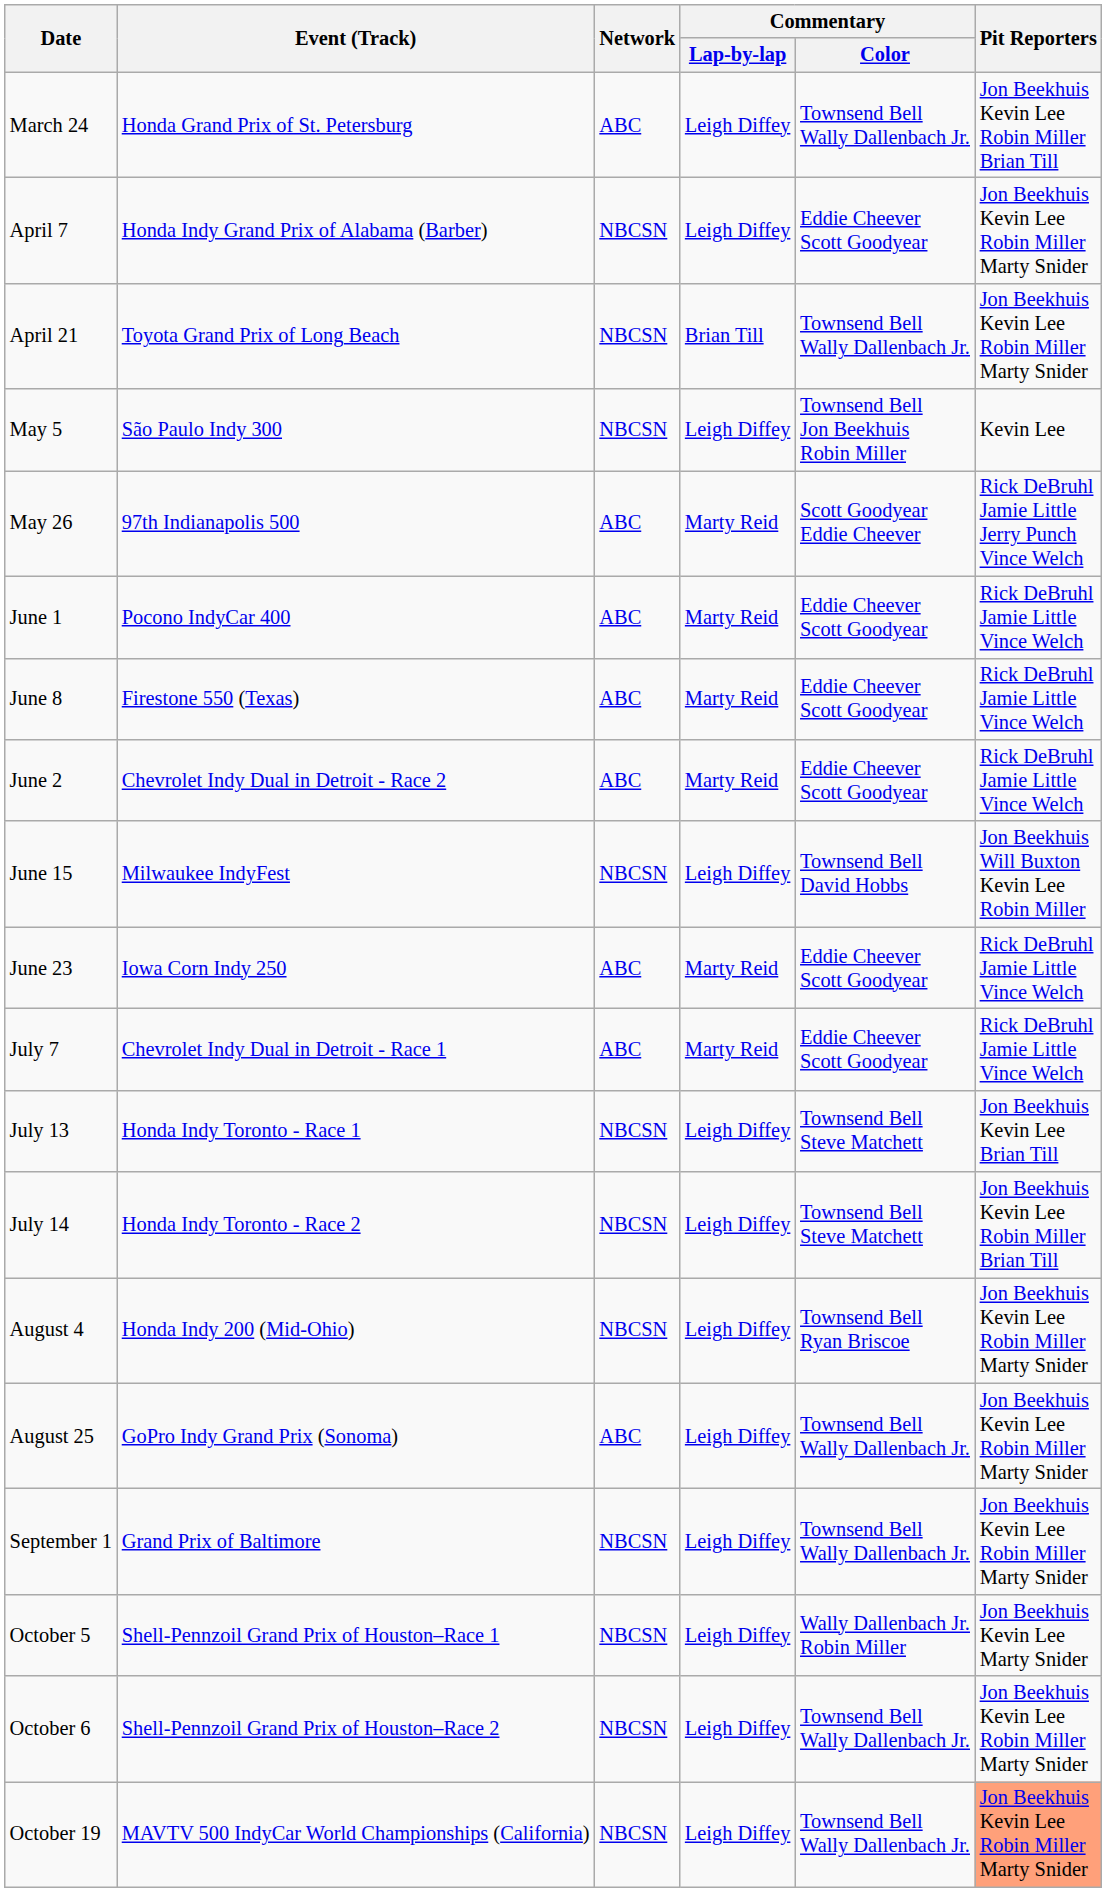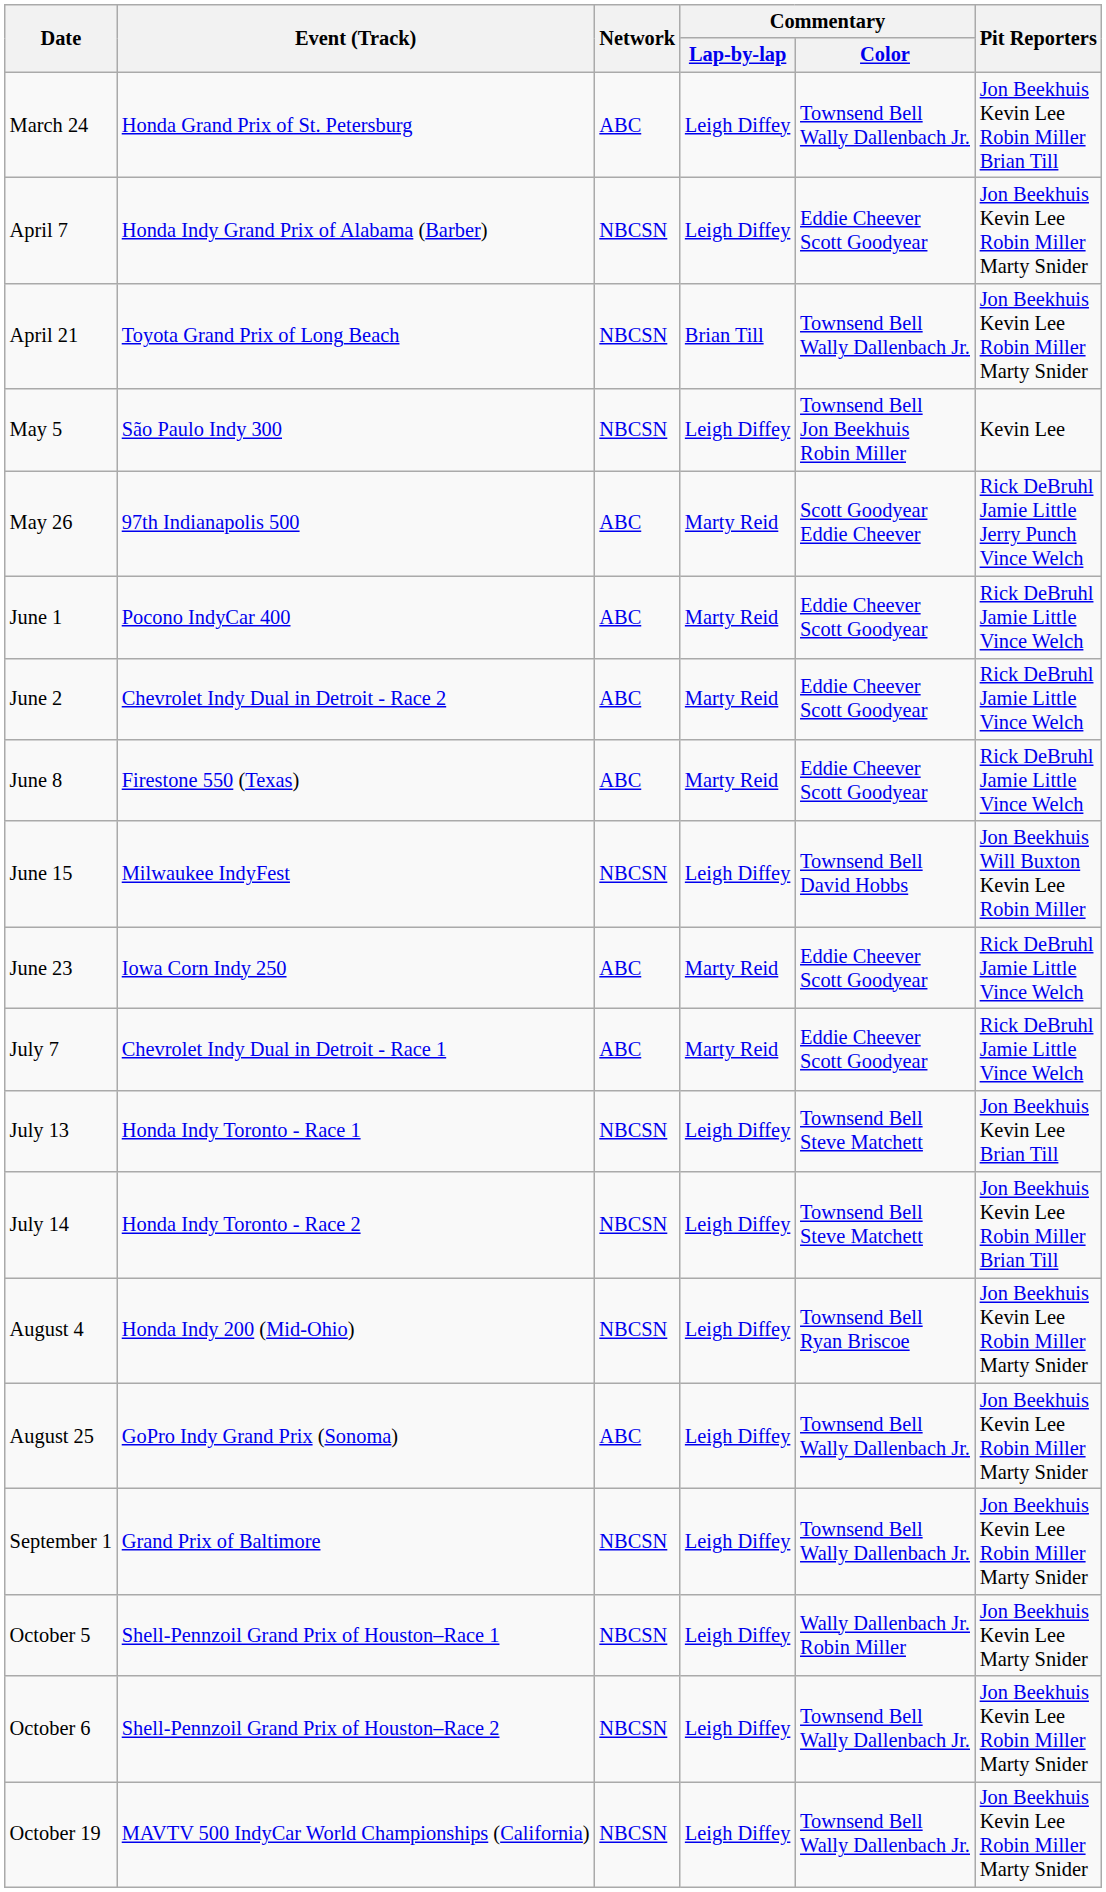rows swapped: June 2 <-> June 8
October 19 | Pit Reporters: lightsalmon background -> no background
